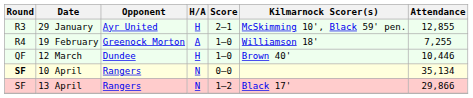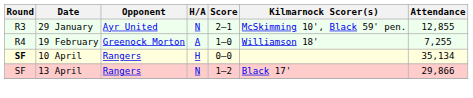29 January | H/A: H -> N
- row: QF | 12 March | Dundee | H | 1–0 | Brown 40' | 10,446
10 April | H/A: N -> H
